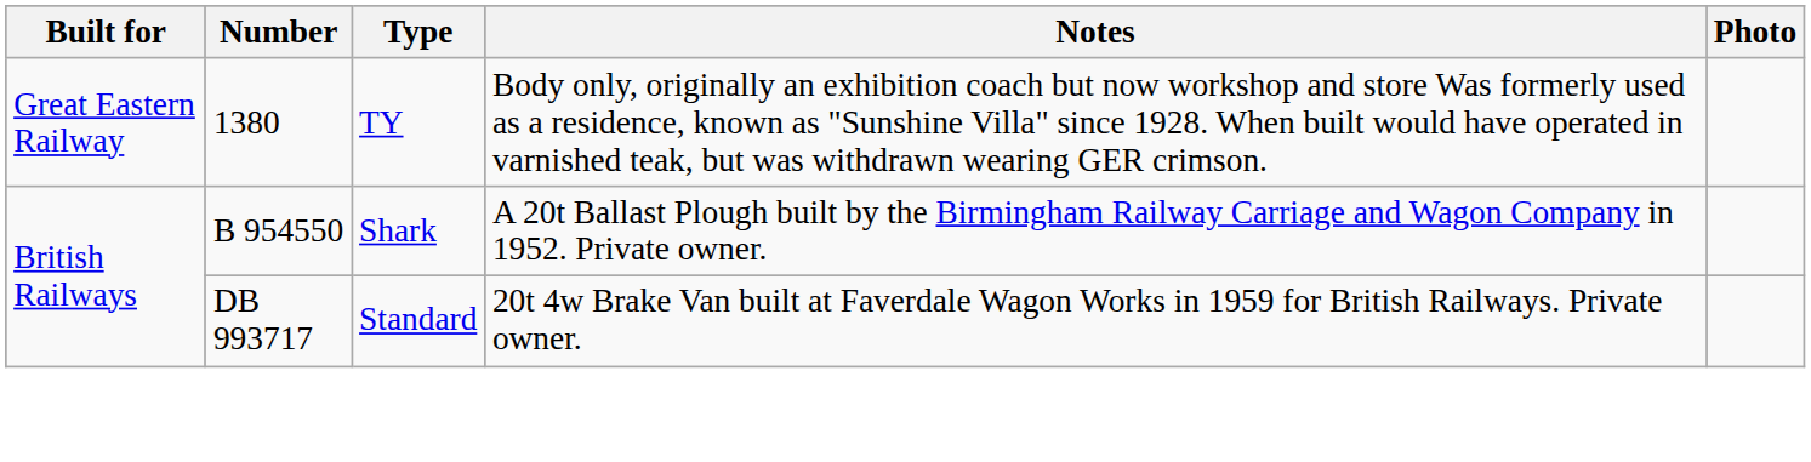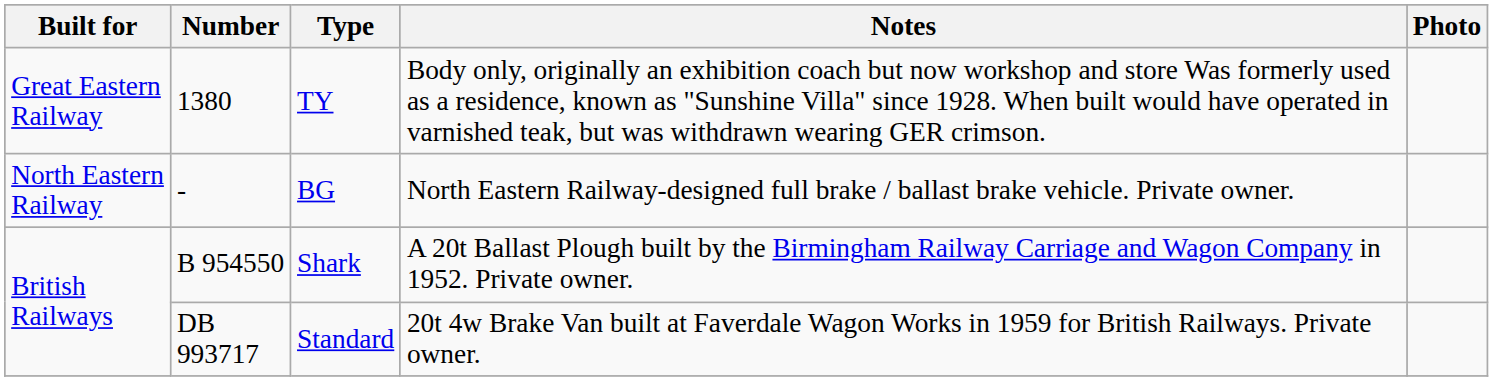+ row: North Eastern Railway | - | BG | North Eastern Railway-designed full brake / ballast brake vehicle. Private owner.
